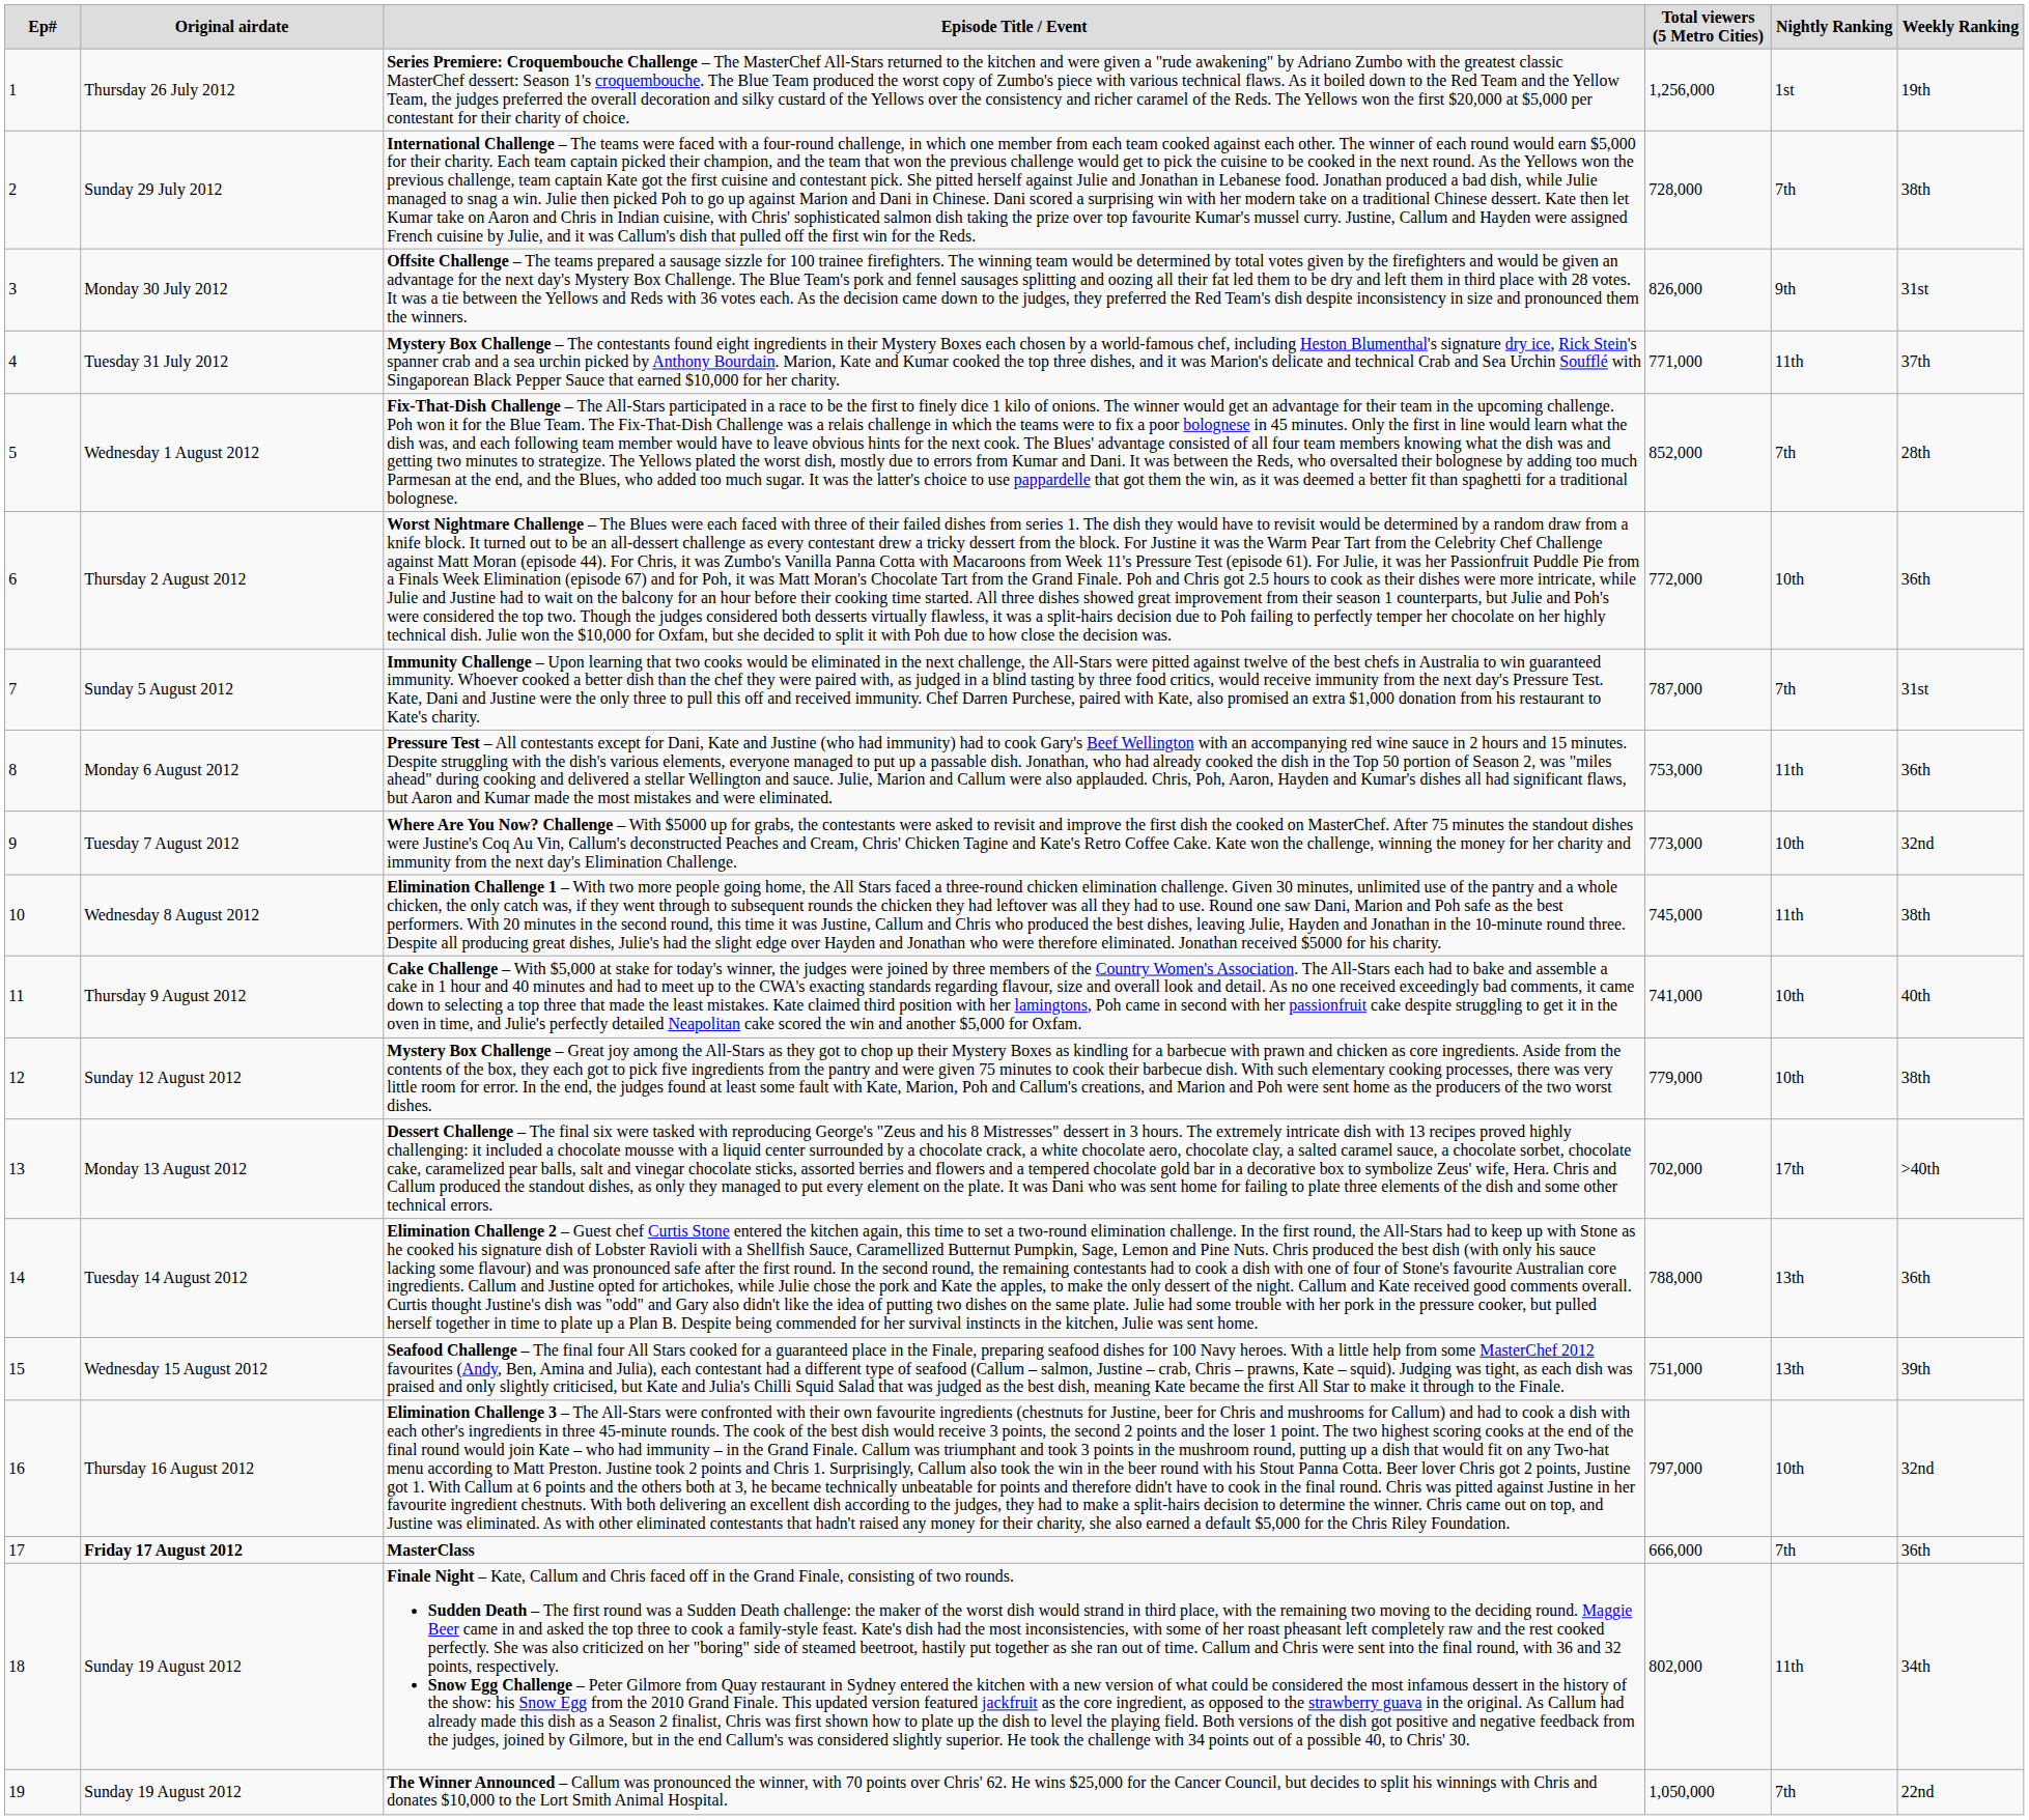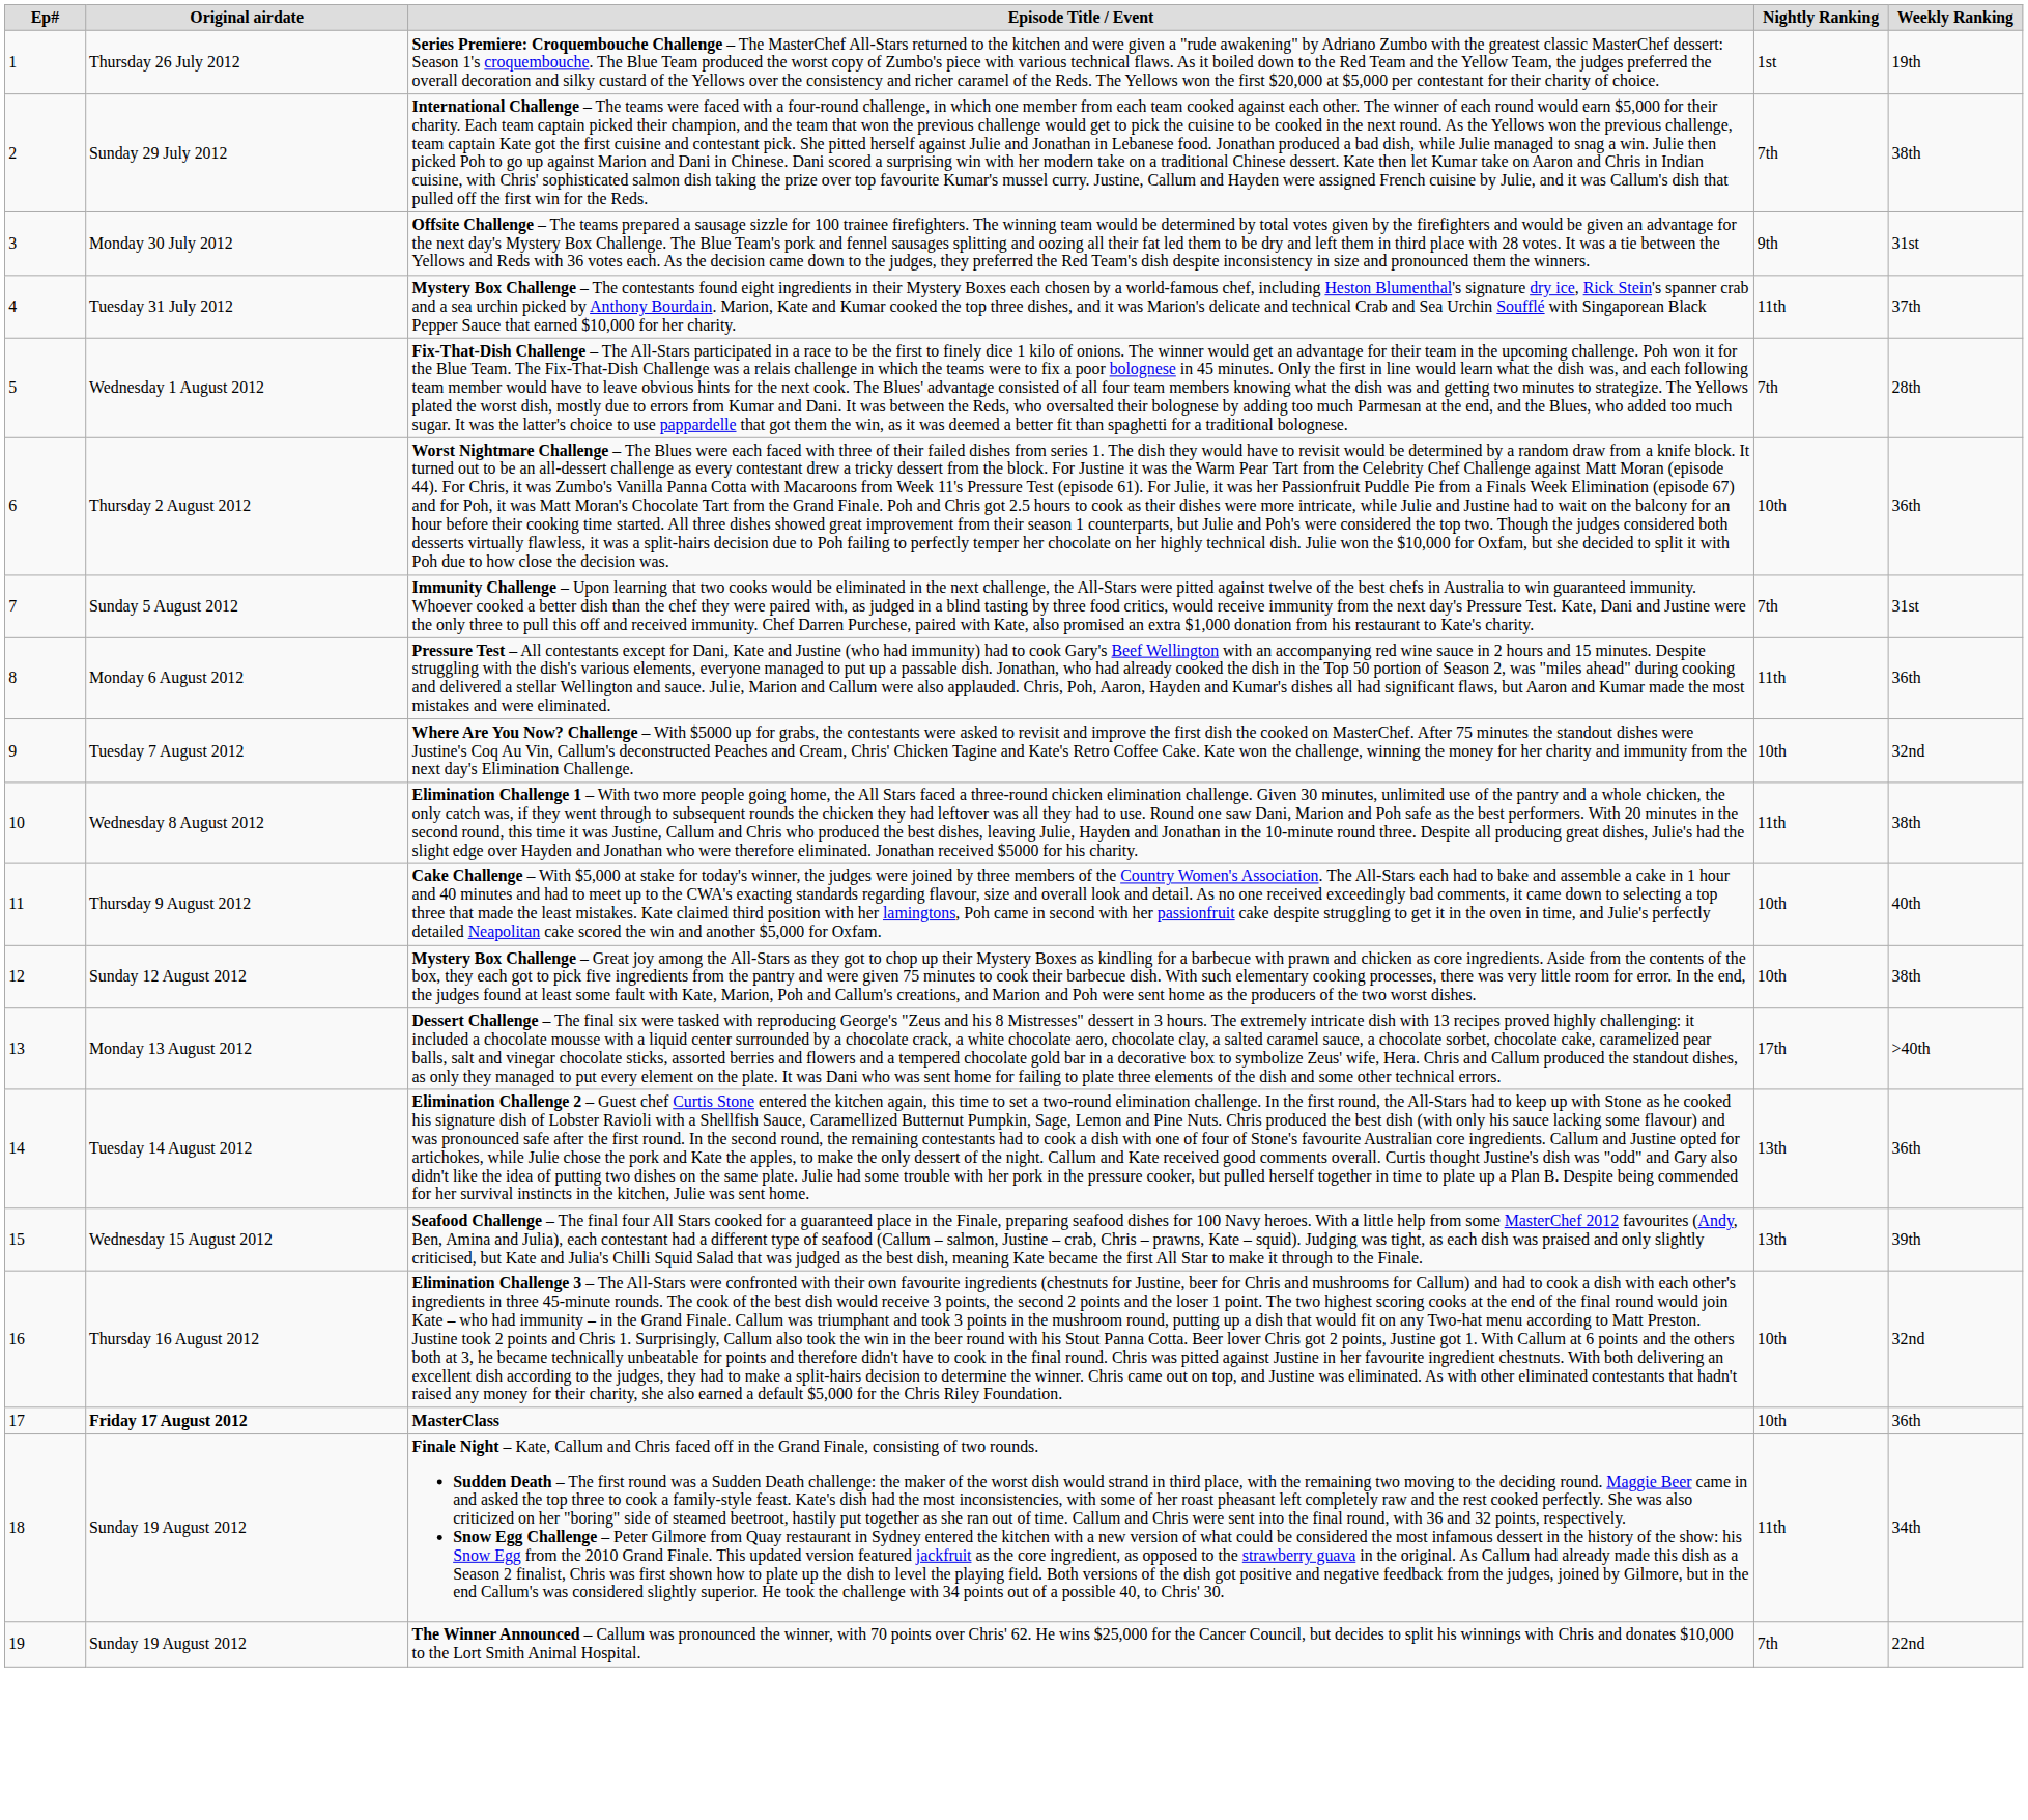- column: Total viewers (5 Metro Cities) | 1,256,000 | 728,000 | 826,000 | 771,000 | 852,000 | 772,000 | 787,000 | 753,000 | 773,000 | 745,000 | 741,000 | 779,000 | 702,000 | 788,000 | 751,000 | 797,000 | 666,000 | 802,000 | 1,050,000
MasterClass | Nightly Ranking: 7th -> 10th
